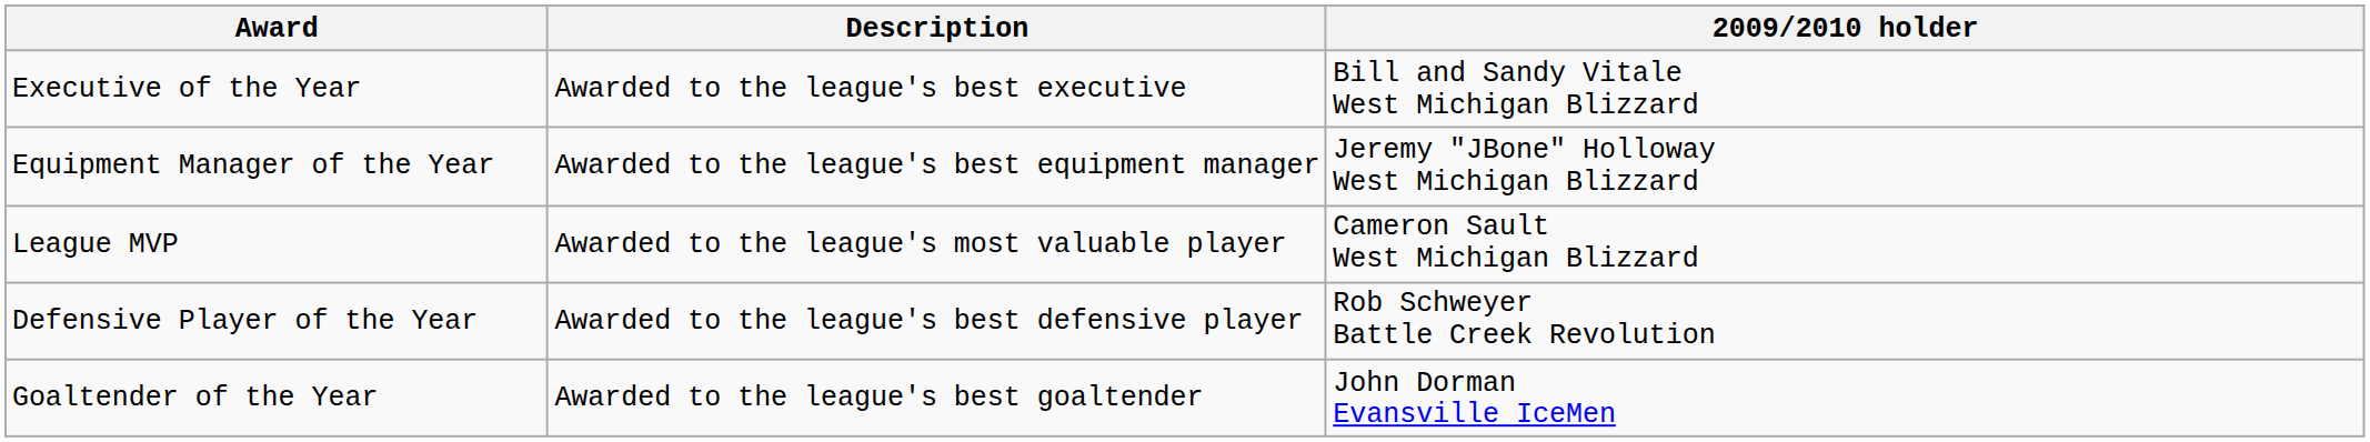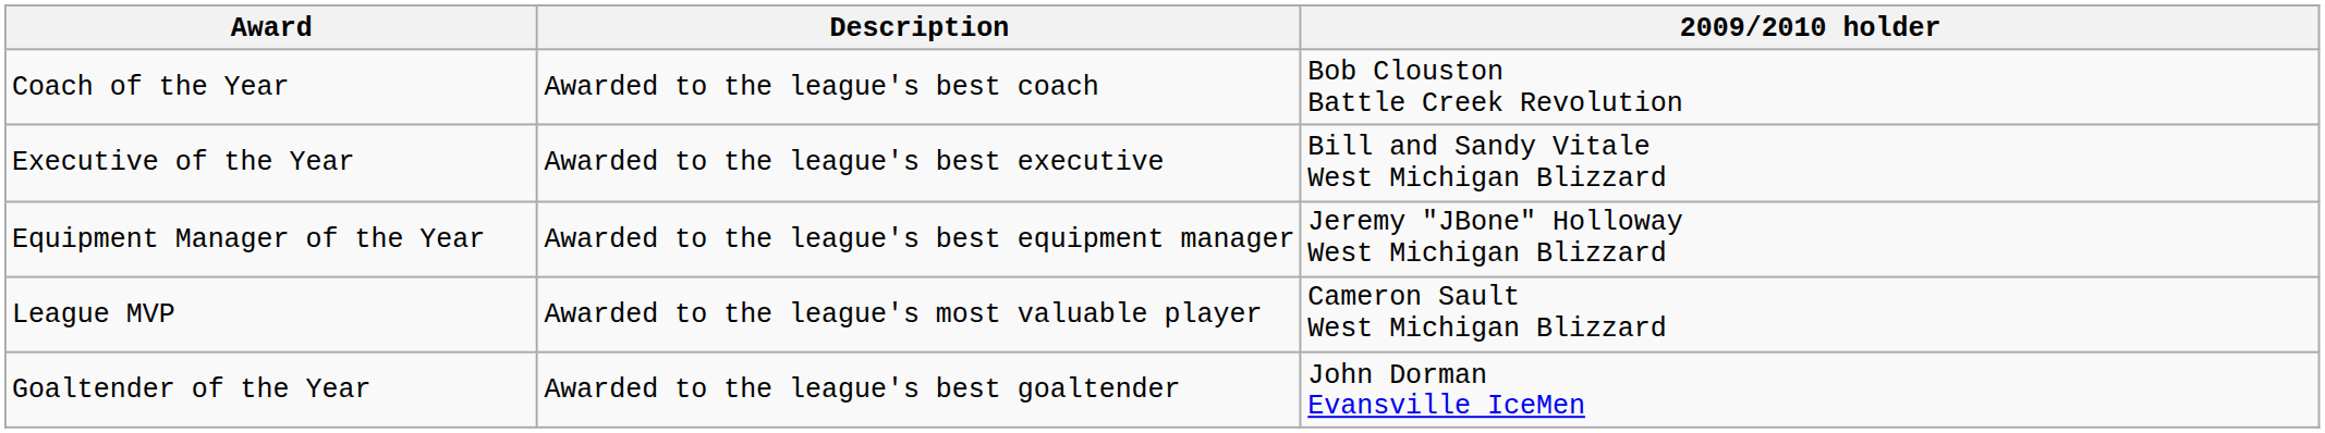+ row: Coach of the Year | Awarded to the league's best coach | Bob Clouston Battle Creek Revolution
- row: Defensive Player of the Year | Awarded to the league's best defensive player | Rob Schweyer Battle Creek Revolution
